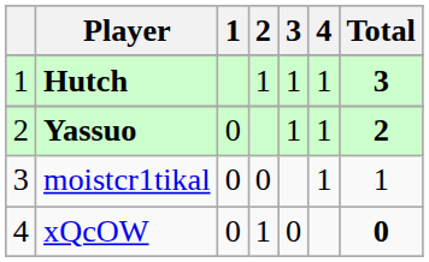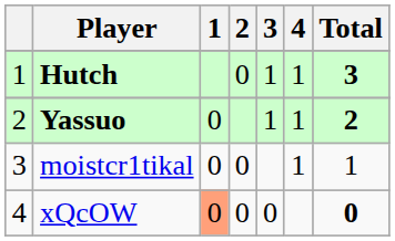Hutch | 2: 1 -> 0
xQcOW | 1: no background -> lightsalmon background
xQcOW | 2: 1 -> 0
